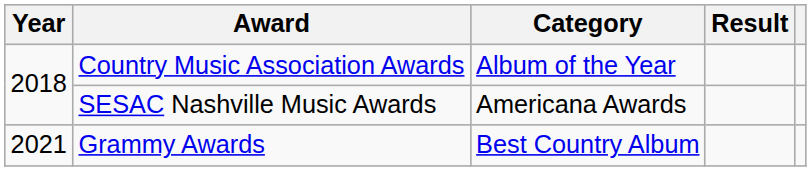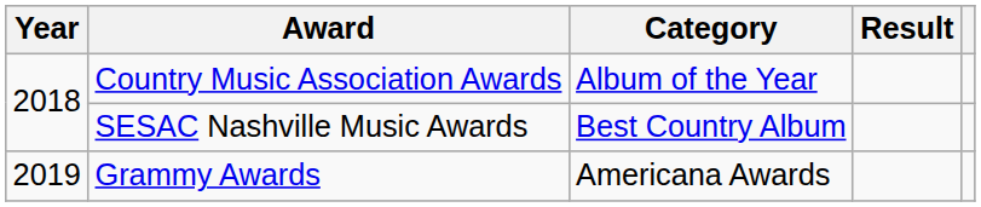SESAC Nashville Music Awards | Category: Americana Awards -> Best Country Album
Grammy Awards | Year: 2021 -> 2019
Grammy Awards | Category: Best Country Album -> Americana Awards
